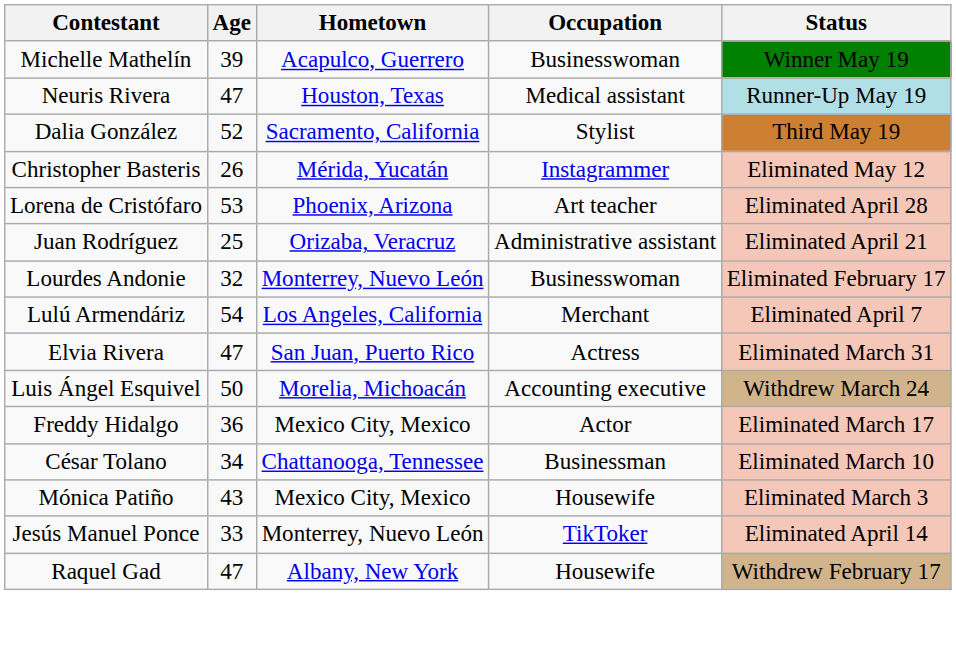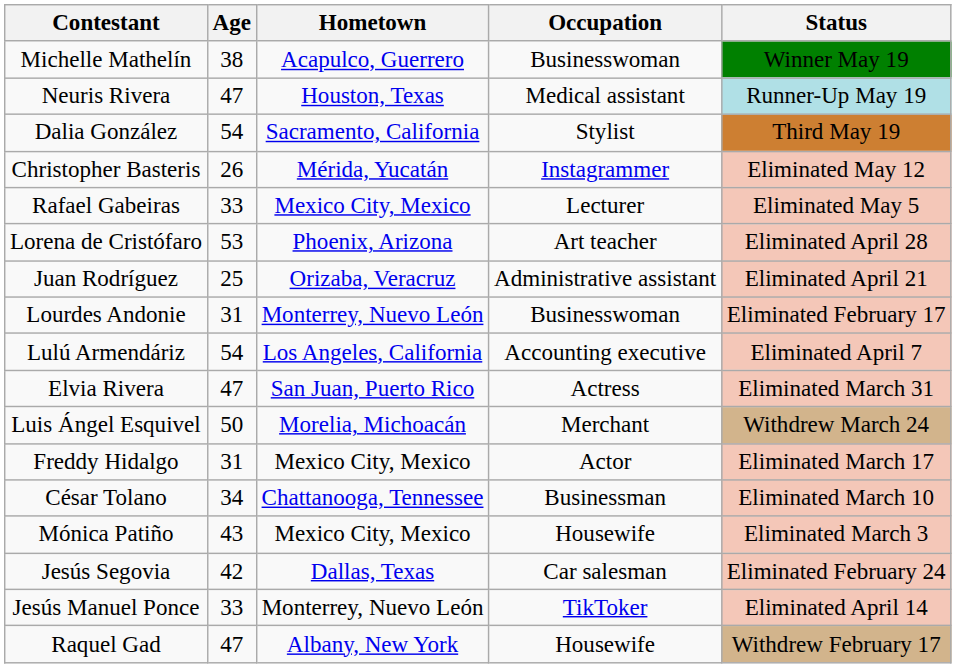Michelle Mathelín | Age: 39 -> 38
Dalia González | Age: 52 -> 54
+ row: Rafael Gabeiras | 33 | Mexico City, Mexico | Lecturer | Eliminated May 5
Lourdes Andonie | Age: 32 -> 31
Lulú Armendáriz | Occupation: Merchant -> Accounting executive
Luis Ángel Esquivel | Occupation: Accounting executive -> Merchant
Freddy Hidalgo | Age: 36 -> 31
+ row: Jesús Segovia | 42 | Dallas, Texas | Car salesman | Eliminated February 24
